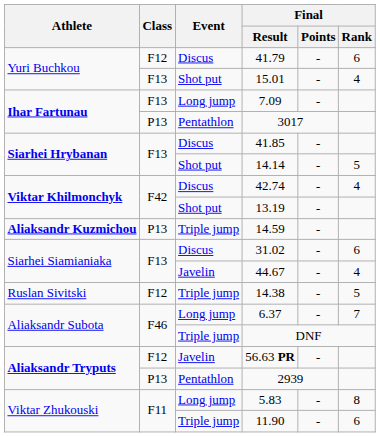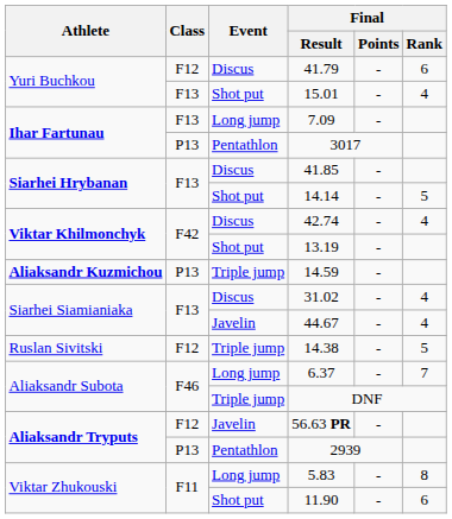31.02 | Final / Rank: 6 -> 4
11.90 | Event: Triple jump -> Shot put
